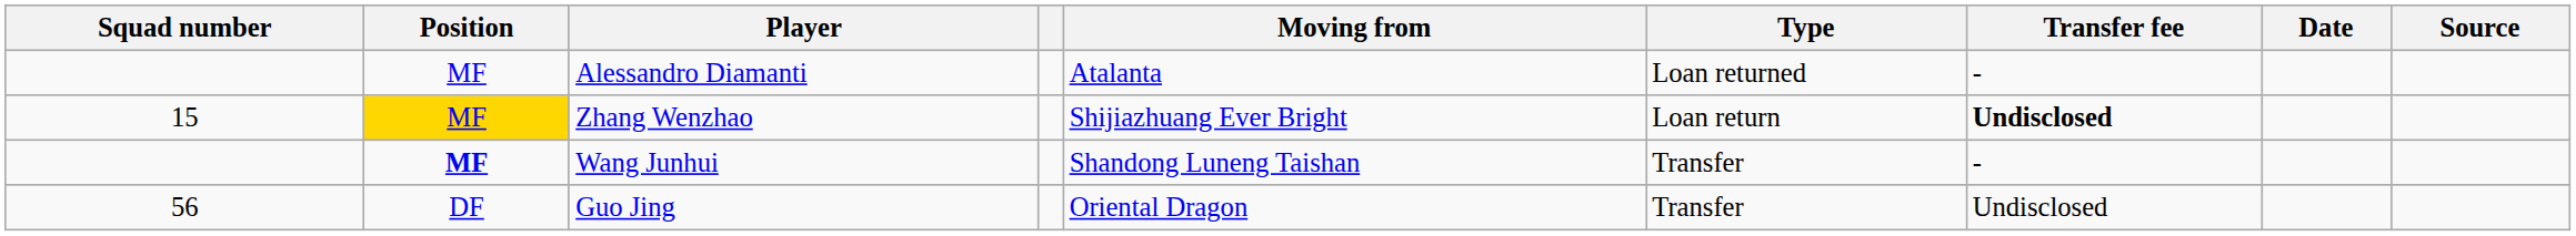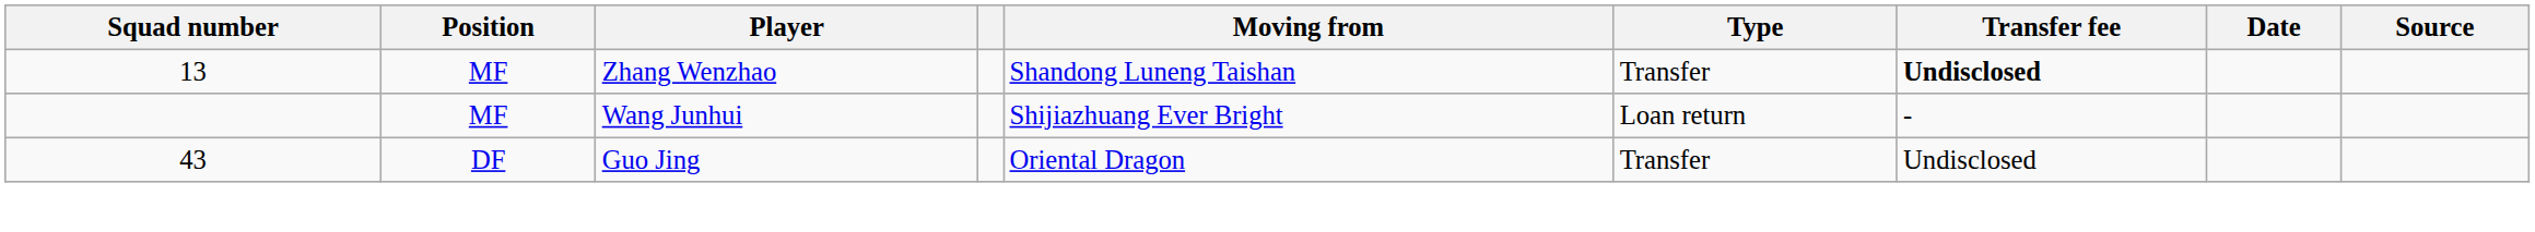- row: MF | Alessandro Diamanti | Atalanta | Loan returned | -
Zhang Wenzhao | Squad number: 15 -> 13
Zhang Wenzhao | Position: gold background -> no background
Zhang Wenzhao | Moving from: Shijiazhuang Ever Bright -> Shandong Luneng Taishan
Zhang Wenzhao | Type: Loan return -> Transfer
Wang Junhui | Position: bold -> normal
Wang Junhui | Moving from: Shandong Luneng Taishan -> Shijiazhuang Ever Bright
Wang Junhui | Type: Transfer -> Loan return
Guo Jing | Squad number: 56 -> 43
